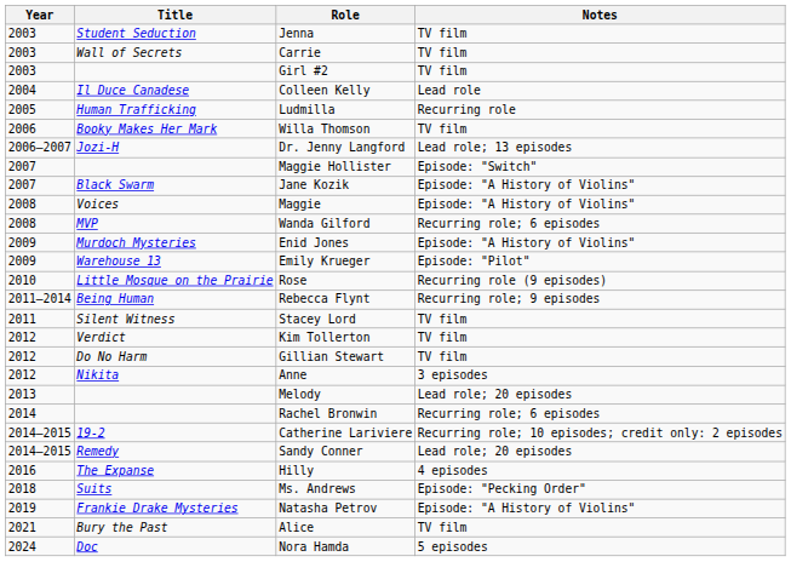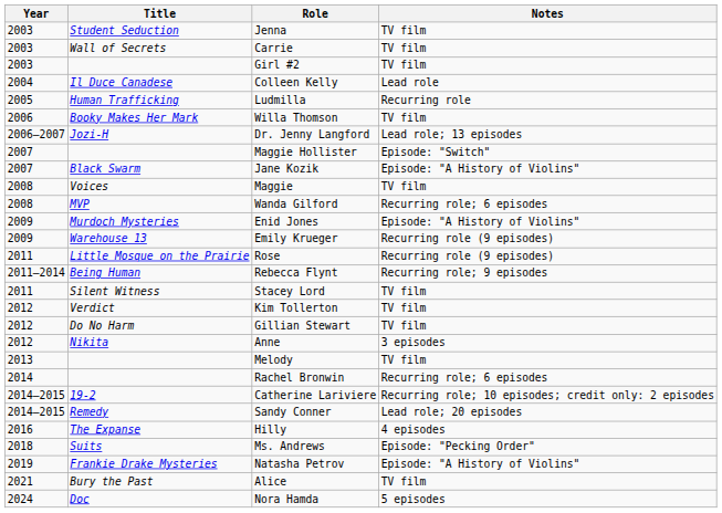Maggie | Notes: Episode: "A History of Violins" -> TV film
Emily Krueger | Notes: Episode: "Pilot" -> Recurring role (9 episodes)
Rose | Year: 2010 -> 2011
Melody | Notes: Lead role; 20 episodes -> TV film
